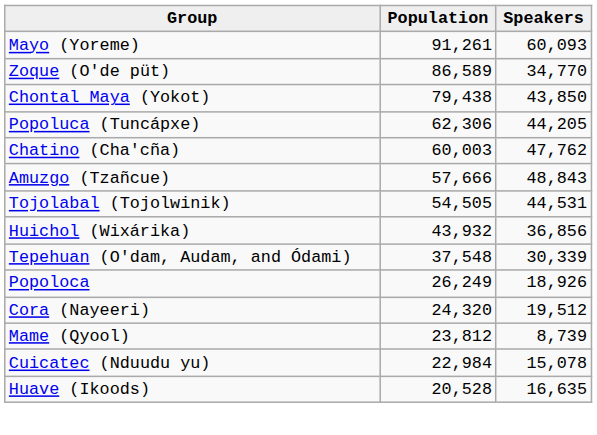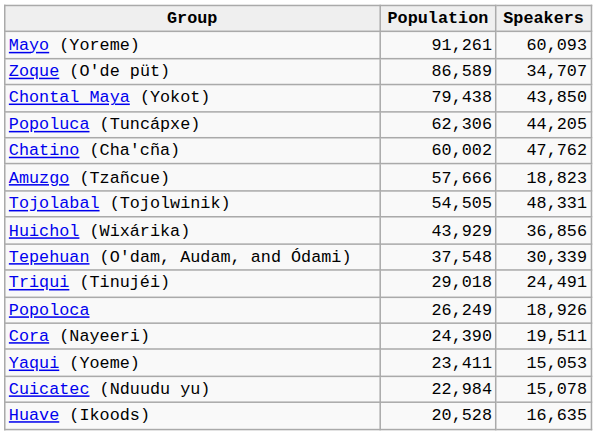Zoque (O'de püt) | Speakers: 34,770 -> 34,707
Chatino (Cha'cña) | Population: 60,003 -> 60,002
Amuzgo (Tzañcue) | Speakers: 48,843 -> 18,823
Tojolabal (Tojolwinik) | Speakers: 44,531 -> 48,331
Huichol (Wixárika) | Population: 43,932 -> 43,929
+ row: Triqui (Tinujéi) | 29,018 | 24,491
Cora (Nayeeri) | Population: 24,320 -> 24,390
Cora (Nayeeri) | Speakers: 19,512 -> 19,511
- row: Mame (Qyool) | 23,812 | 8,739
+ row: Yaqui (Yoeme) | 23,411 | 15,053
